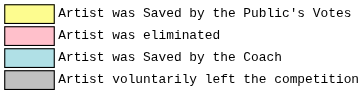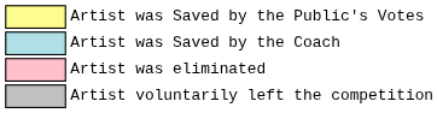rows swapped: Artist was Saved by the Coach <-> Artist was eliminated
